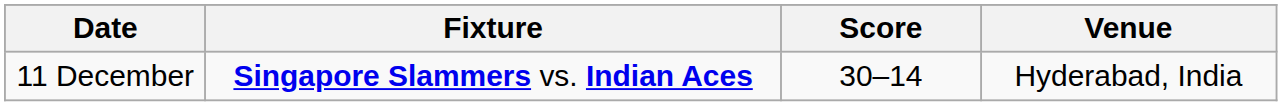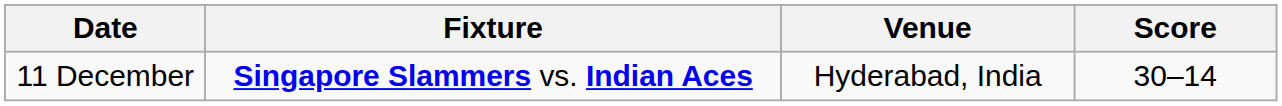columns swapped: Score <-> Venue
